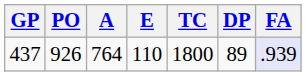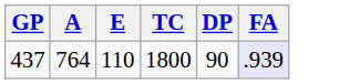- column: PO | 926
437 | DP: 89 -> 90
